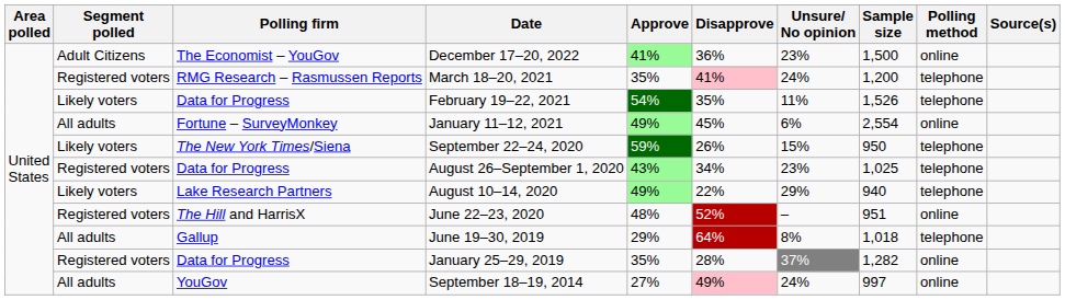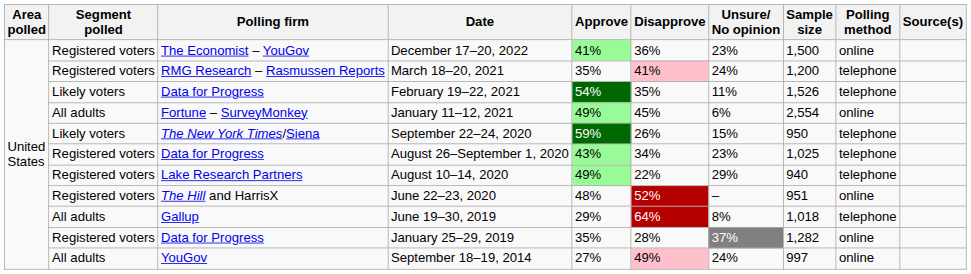December 17–20, 2022 | Segment polled: Adult Citizens -> Registered voters
August 10–14, 2020 | Segment polled: Likely voters -> Registered voters
